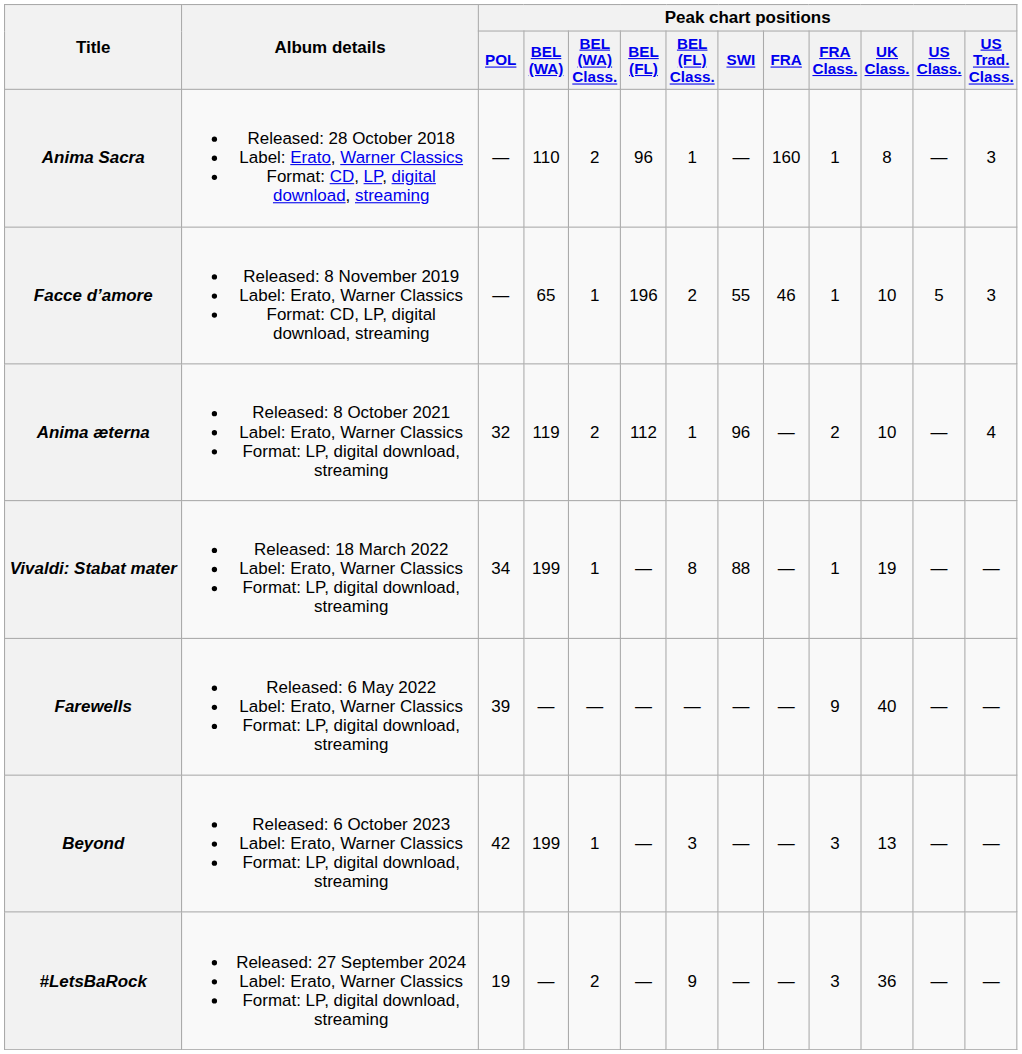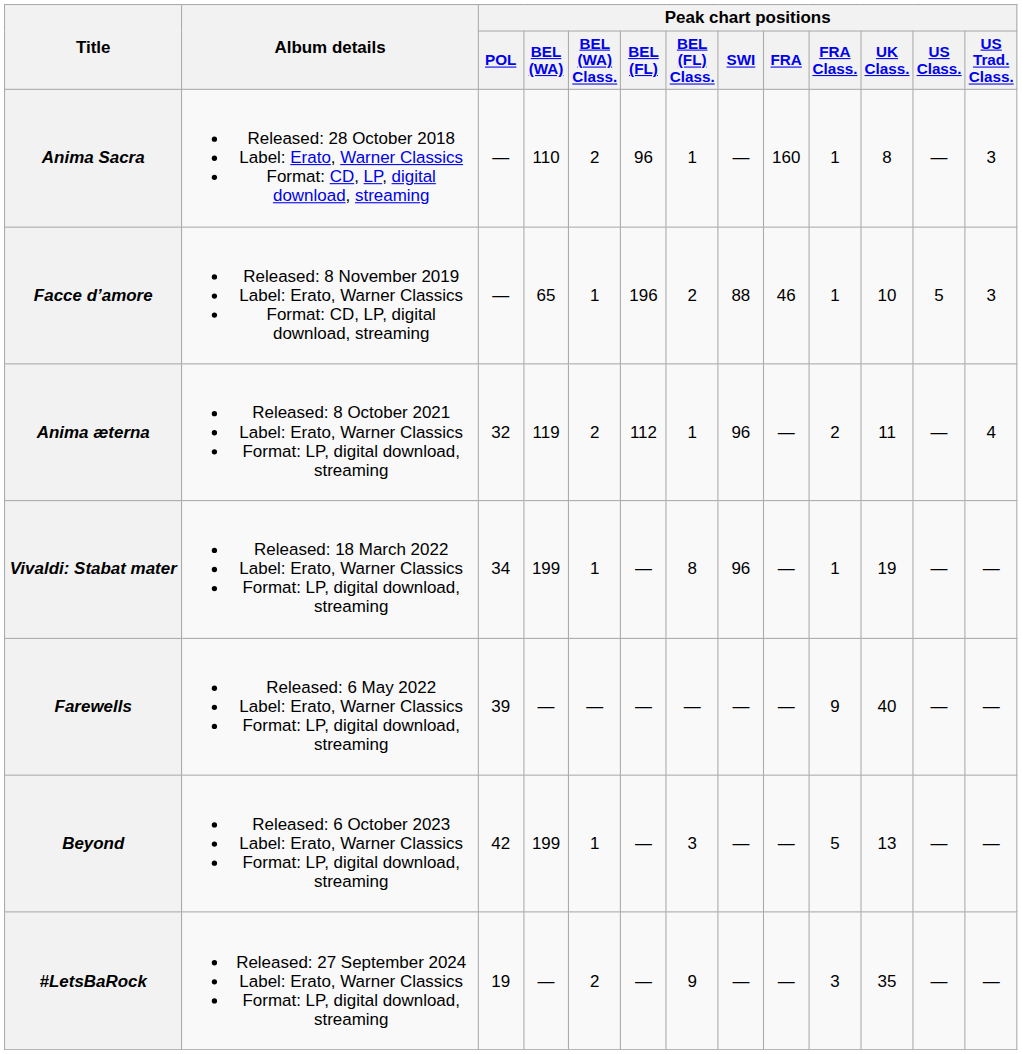Facce d’amore | Peak chart positions / SWI: 55 -> 88
Anima æterna | Peak chart positions / UK Class.: 10 -> 11
Vivaldi: Stabat mater | Peak chart positions / SWI: 88 -> 96
Beyond | Peak chart positions / FRA Class.: 3 -> 5
#LetsBaRock | Peak chart positions / UK Class.: 36 -> 35
